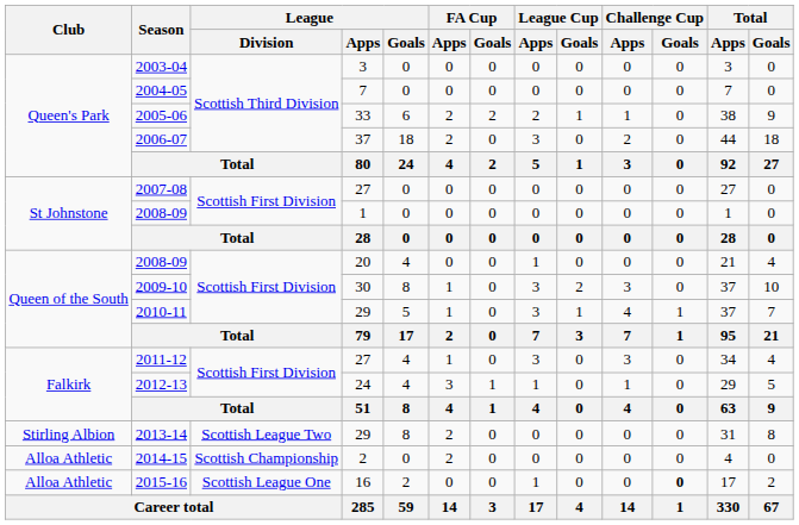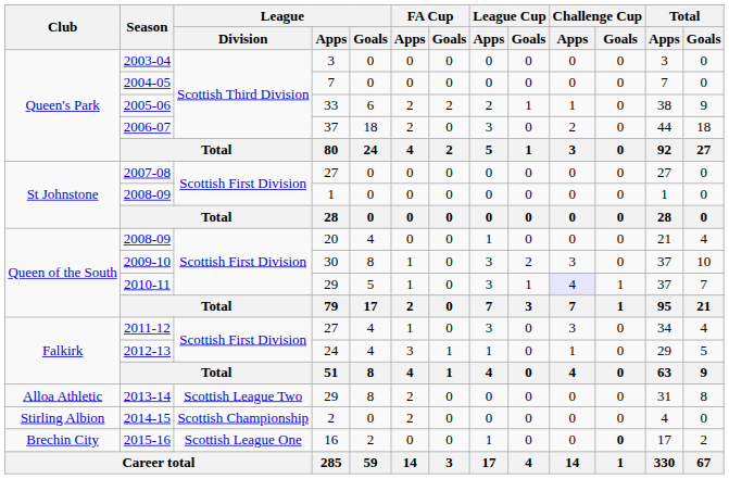2010-11 | Challenge Cup / Apps: no background -> lavender background
2013-14 | Club: Stirling Albion -> Alloa Athletic
2014-15 | Club: Alloa Athletic -> Stirling Albion
2015-16 | Club: Alloa Athletic -> Brechin City
